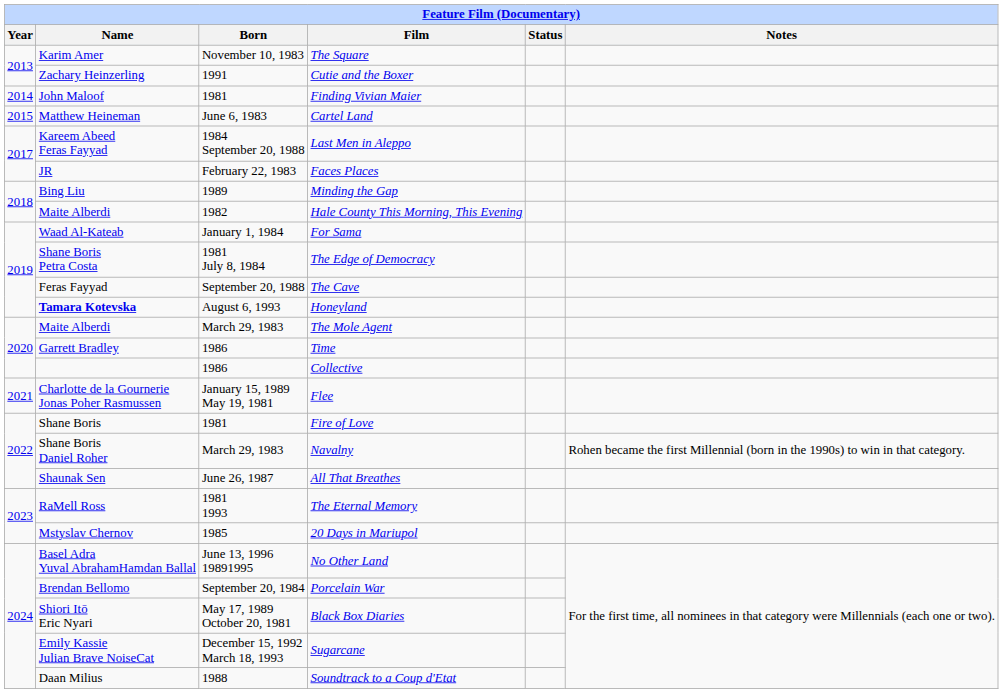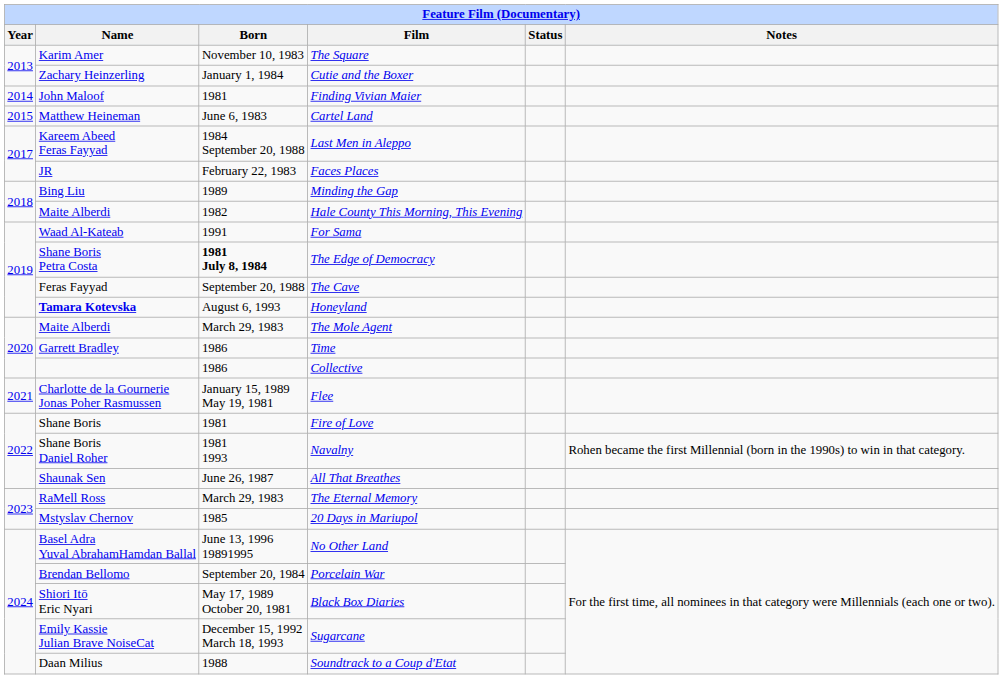Cutie and the Boxer | Born: 1991 -> January 1, 1984
For Sama | Born: January 1, 1984 -> 1991
The Edge of Democracy | Born: normal -> bold
Navalny | Born: March 29, 1983 -> 1981 1993
The Eternal Memory | Born: 1981 1993 -> March 29, 1983
